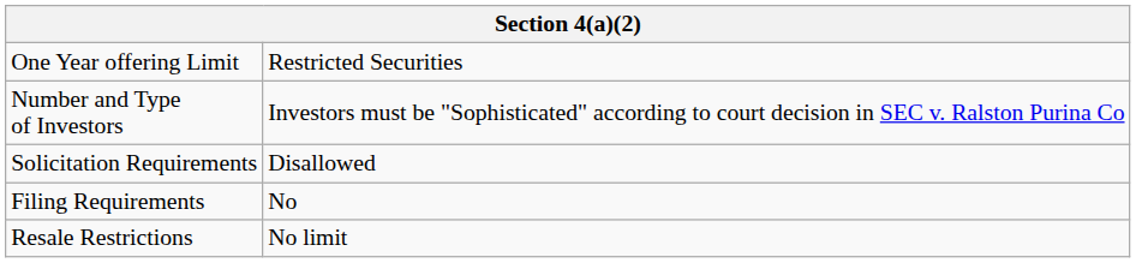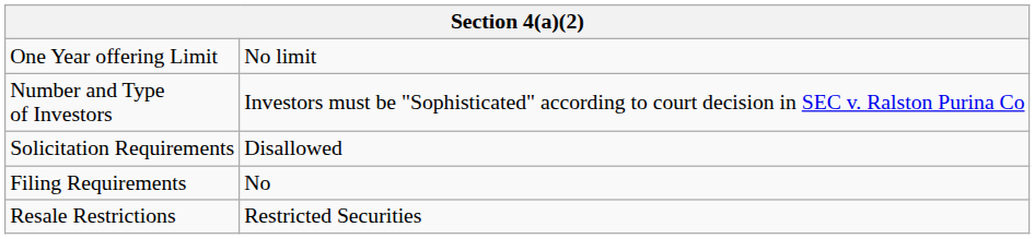One Year offering Limit | column 2: Restricted Securities -> No limit
Resale Restrictions | column 2: No limit -> Restricted Securities
